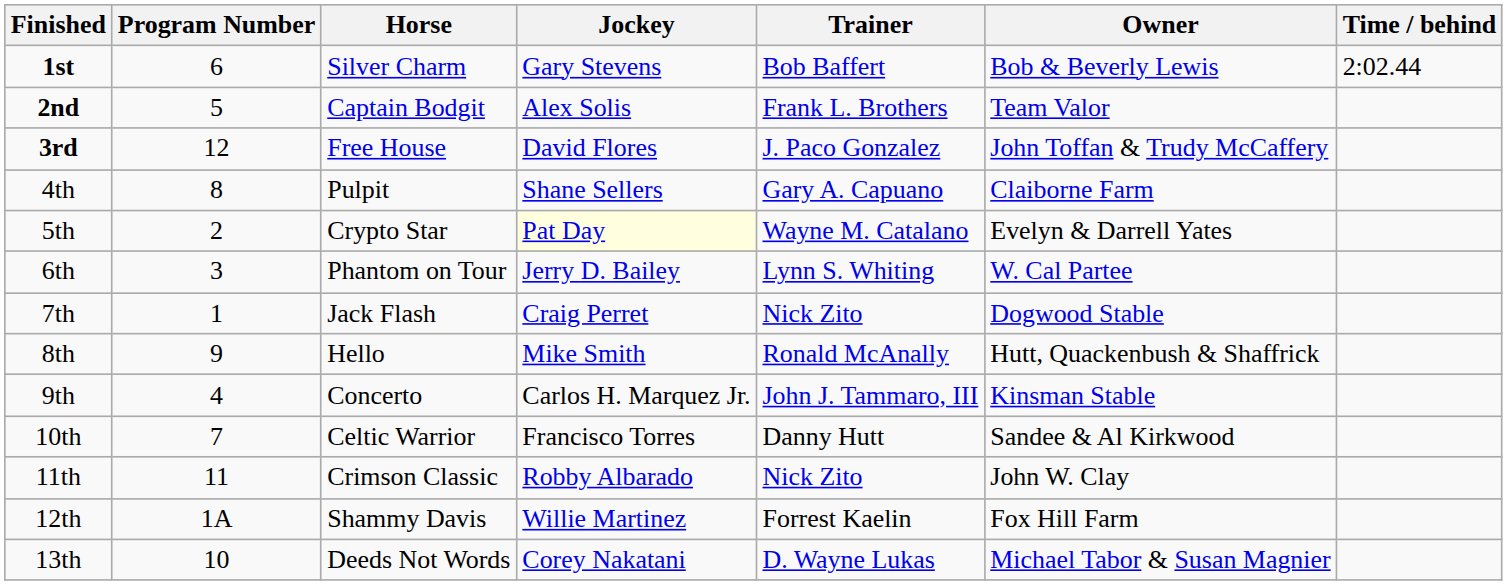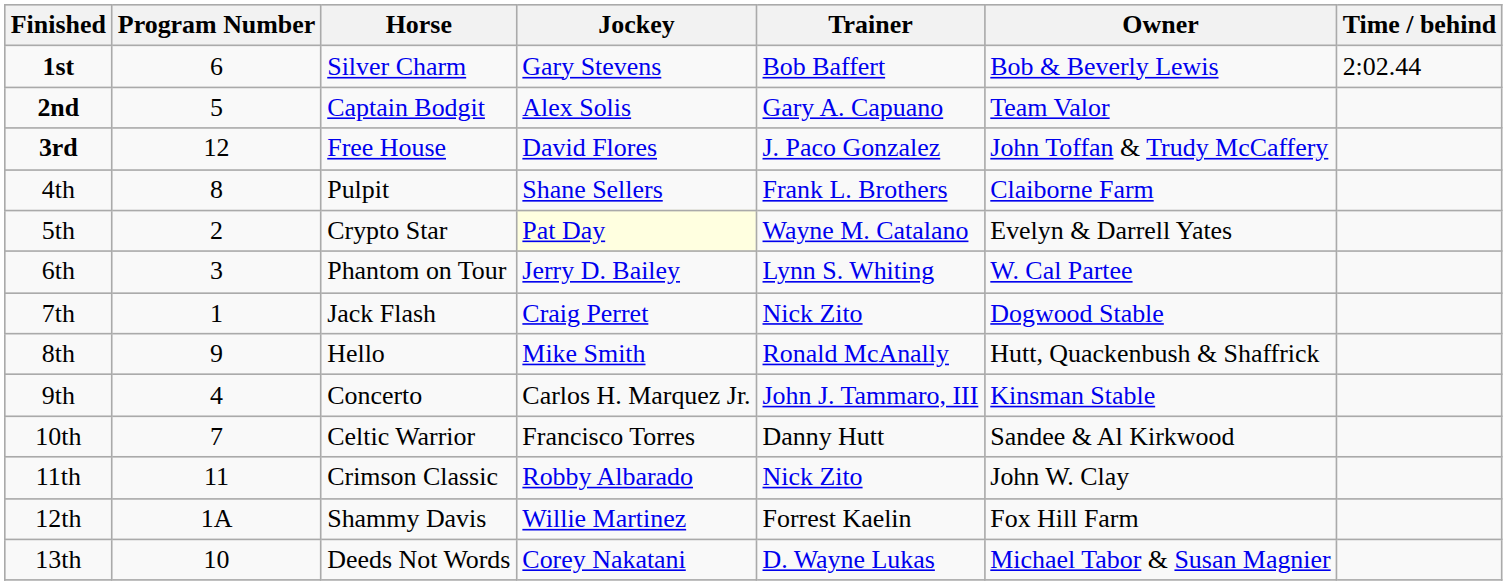2nd | Trainer: Frank L. Brothers -> Gary A. Capuano
4th | Trainer: Gary A. Capuano -> Frank L. Brothers
